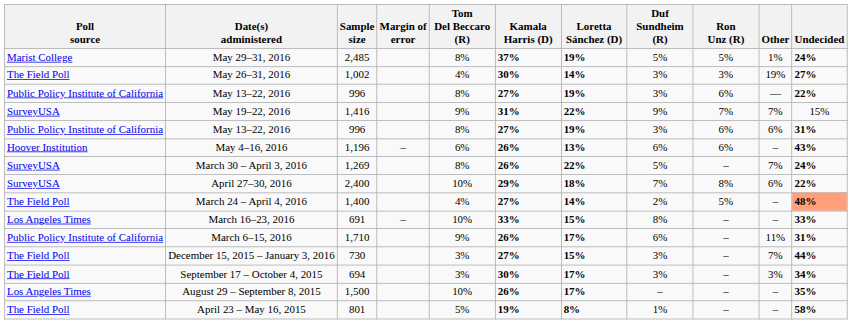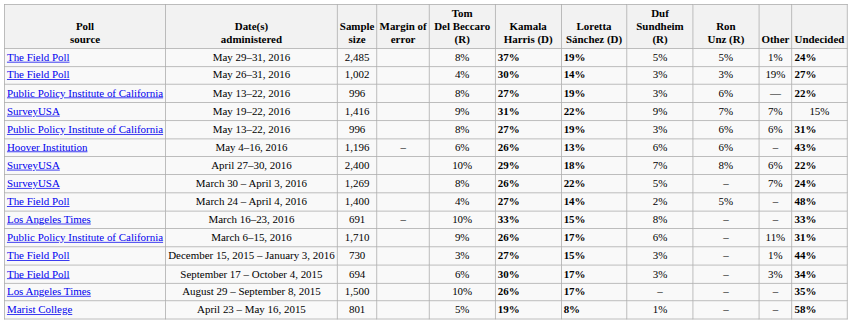May 29–31, 2016 | Poll source: Marist College -> The Field Poll
rows swapped: April 27–30, 2016 <-> March 30 – April 3, 2016
March 24 – April 4, 2016 | Undecided: lightsalmon background -> no background
December 15, 2015 – January 3, 2016 | Other: 7% -> 1%
September 17 – October 4, 2015 | Tom Del Beccaro (R): 3% -> 6%
April 23 – May 16, 2015 | Poll source: The Field Poll -> Marist College
